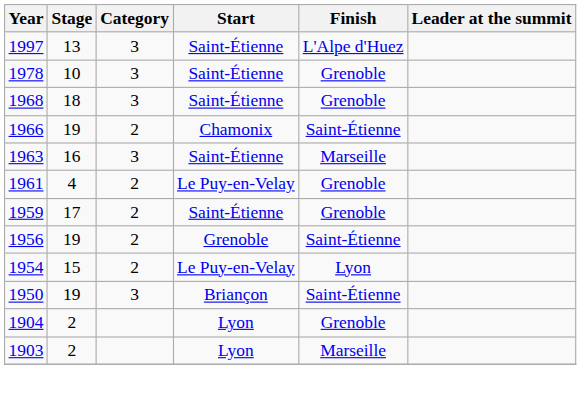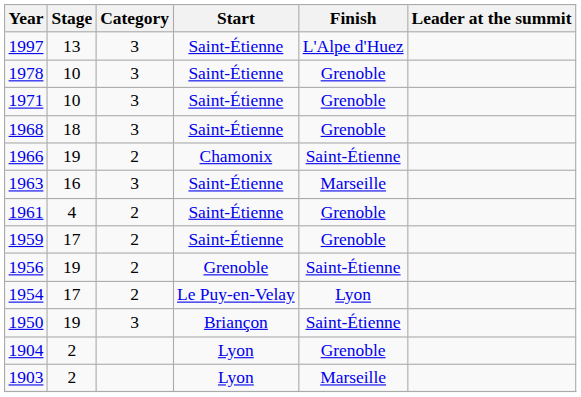+ row: 1971 | 10 | 3 | Saint-Étienne | Grenoble
1961 | Start: Le Puy-en-Velay -> Saint-Étienne
1954 | Stage: 15 -> 17
